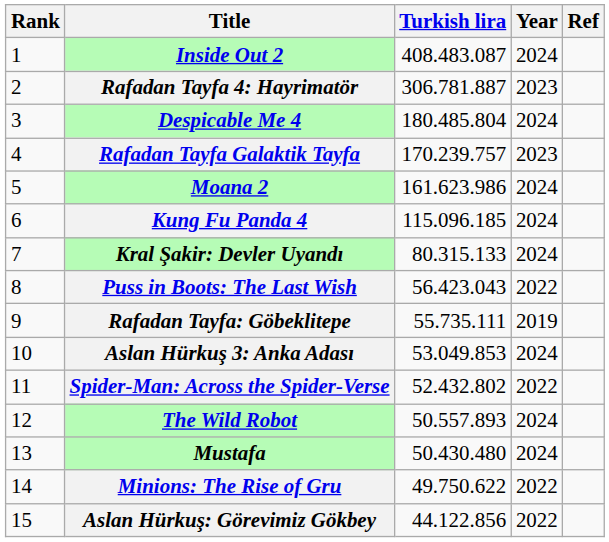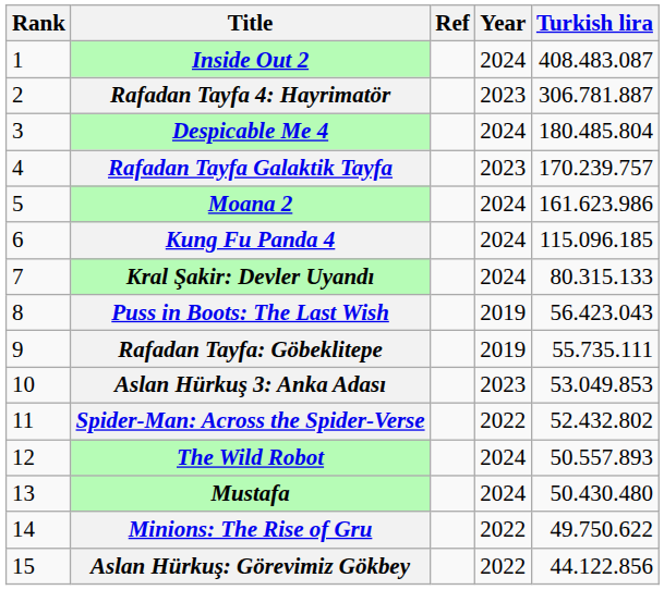columns swapped: Turkish lira <-> Ref
Puss in Boots: The Last Wish | Year: 2022 -> 2019
Aslan Hürkuş 3: Anka Adası | Year: 2024 -> 2023
